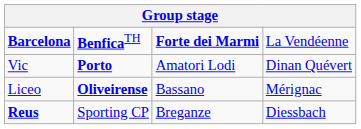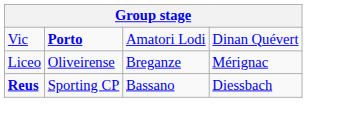- row: Barcelona | BenficaTH | Forte dei Marmi | La Vendéenne
Liceo | column 2: bold -> normal
Liceo | column 3: Bassano -> Breganze
Reus | column 3: Breganze -> Bassano
